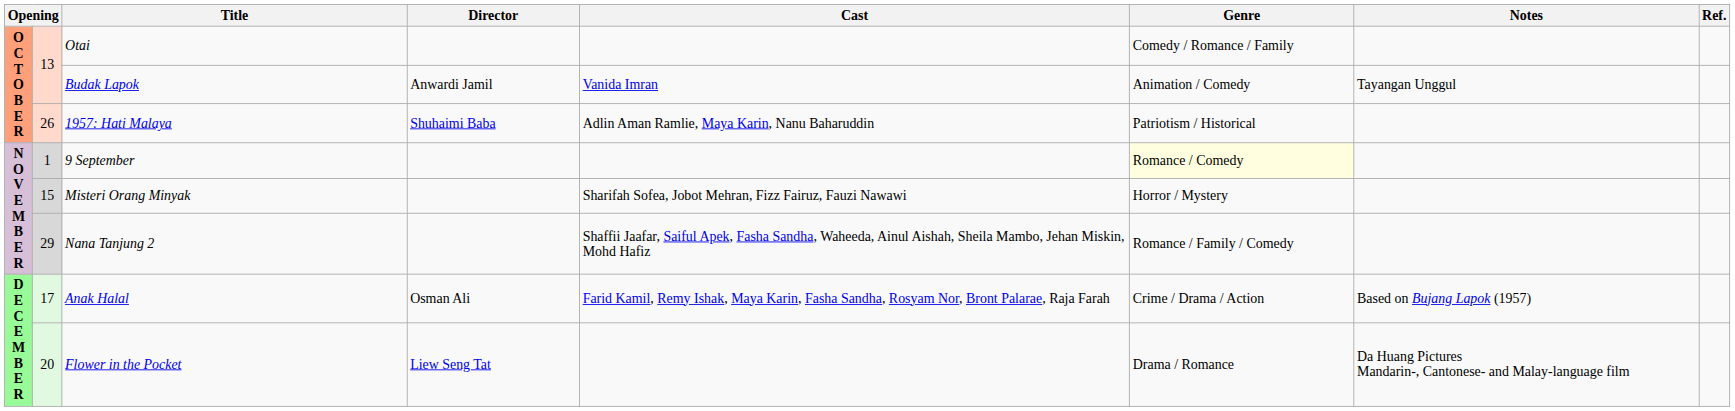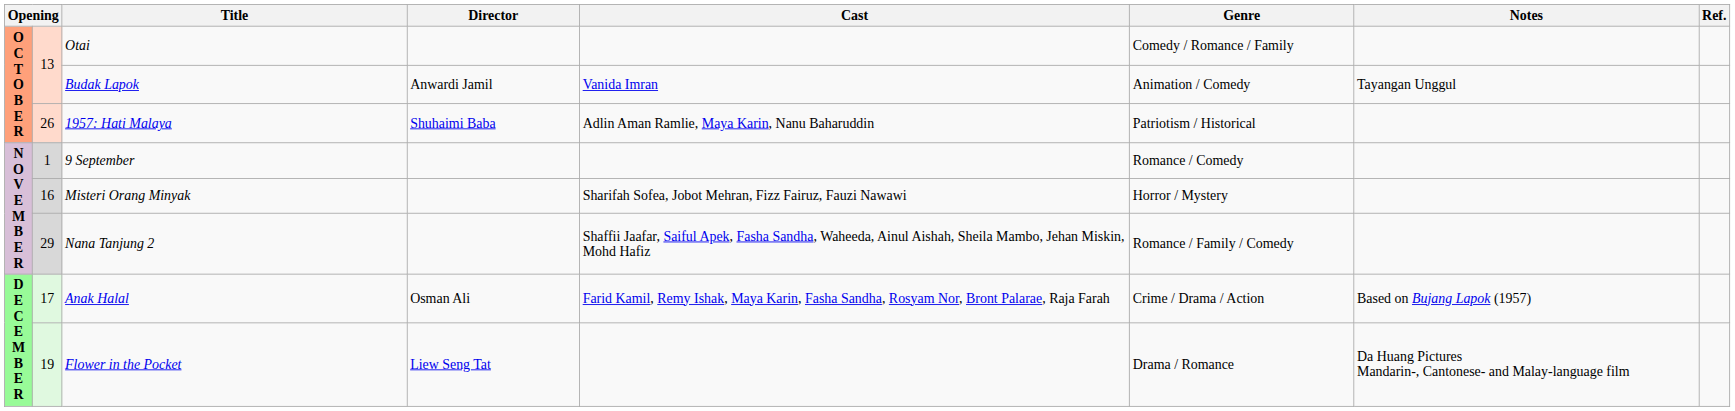9 September | Genre: lightyellow background -> no background
Misteri Orang Minyak | column 2: 15 -> 16
Flower in the Pocket | column 2: 20 -> 19
